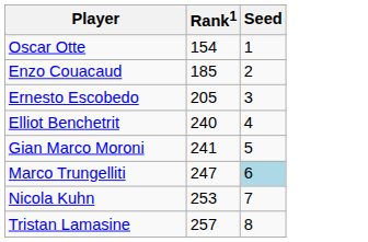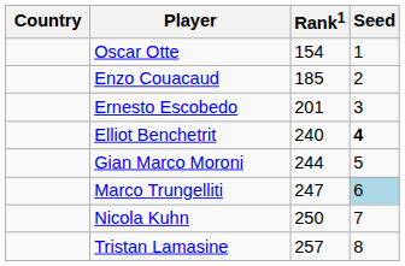+ column: Country
Ernesto Escobedo | Rank1: 205 -> 201
Elliot Benchetrit | Seed: normal -> bold
Gian Marco Moroni | Rank1: 241 -> 244
Nicola Kuhn | Rank1: 253 -> 250
